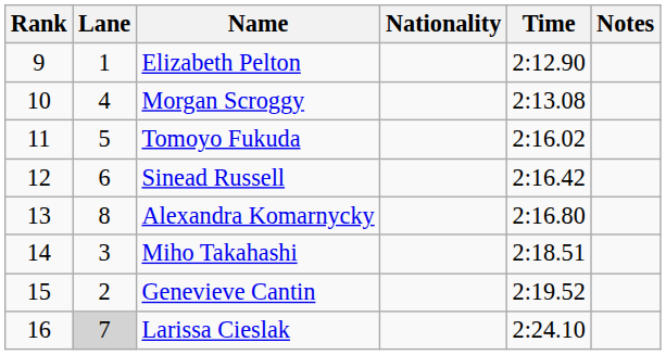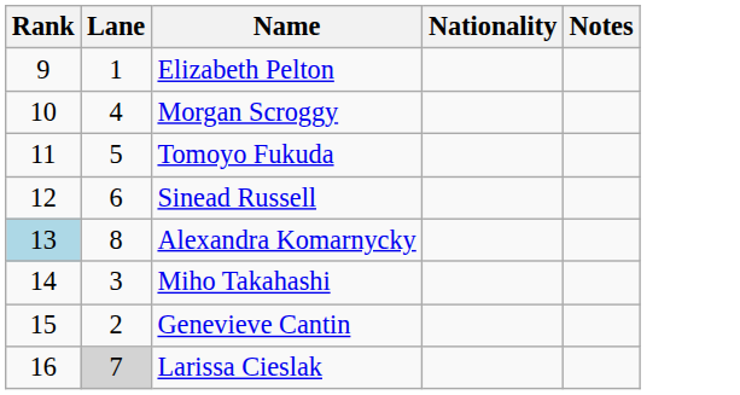- column: Time | 2:12.90 | 2:13.08 | 2:16.02 | 2:16.42 | 2:16.80 | 2:18.51 | 2:19.52 | 2:24.10
Alexandra Komarnycky | Rank: no background -> lightblue background
